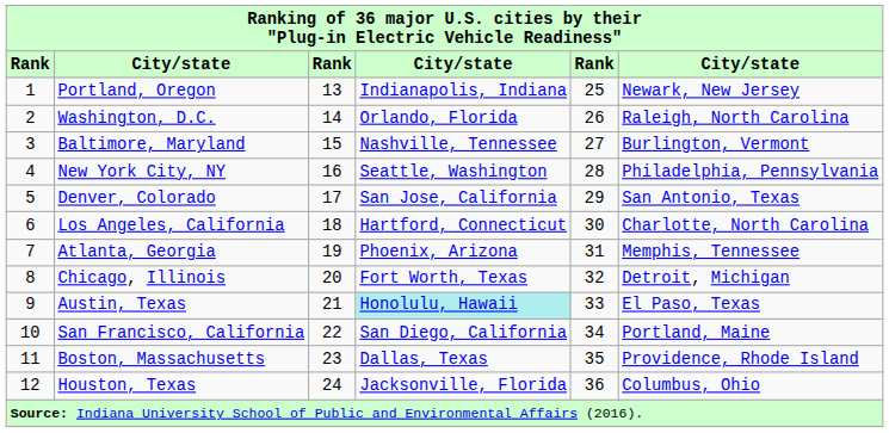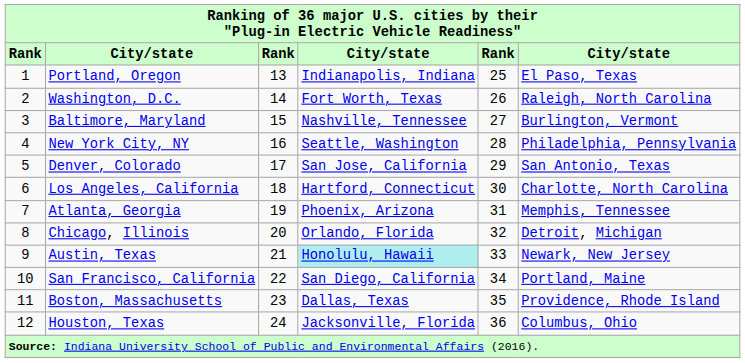Portland, Oregon | column 6: Newark, New Jersey -> El Paso, Texas
Washington, D.C. | column 4: Orlando, Florida -> Fort Worth, Texas
Chicago, Illinois | column 4: Fort Worth, Texas -> Orlando, Florida
Austin, Texas | column 6: El Paso, Texas -> Newark, New Jersey
